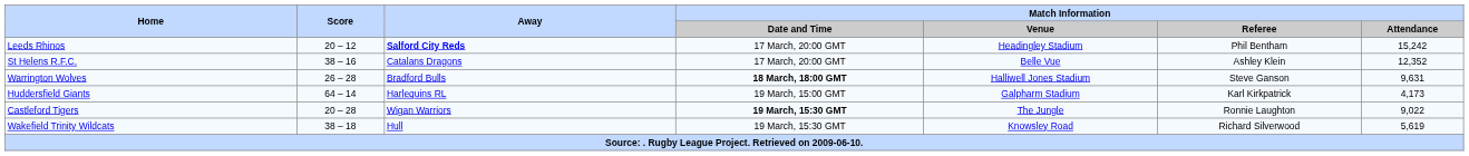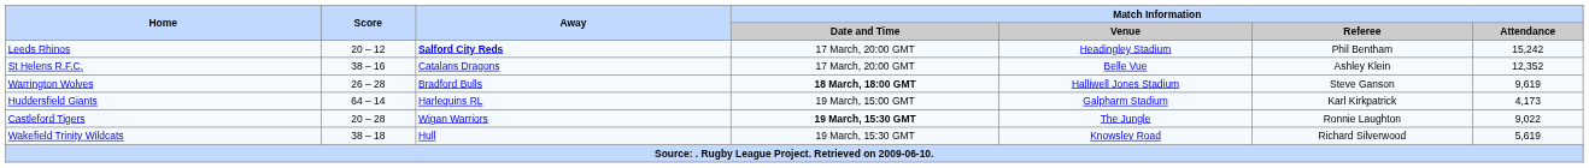Warrington Wolves | Match Information / Attendance: 9,631 -> 9,619
